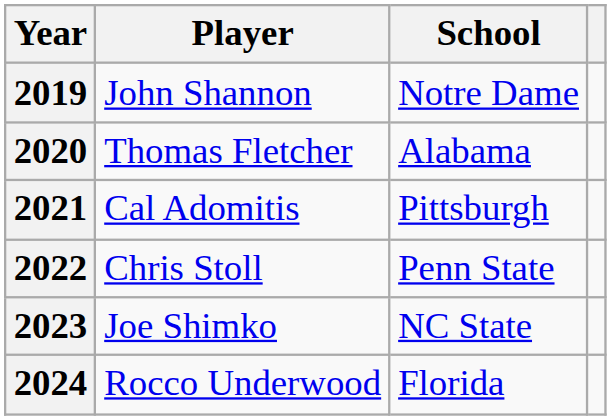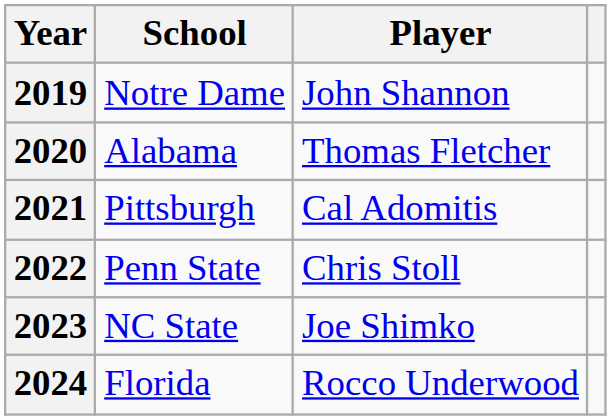columns swapped: Player <-> School
